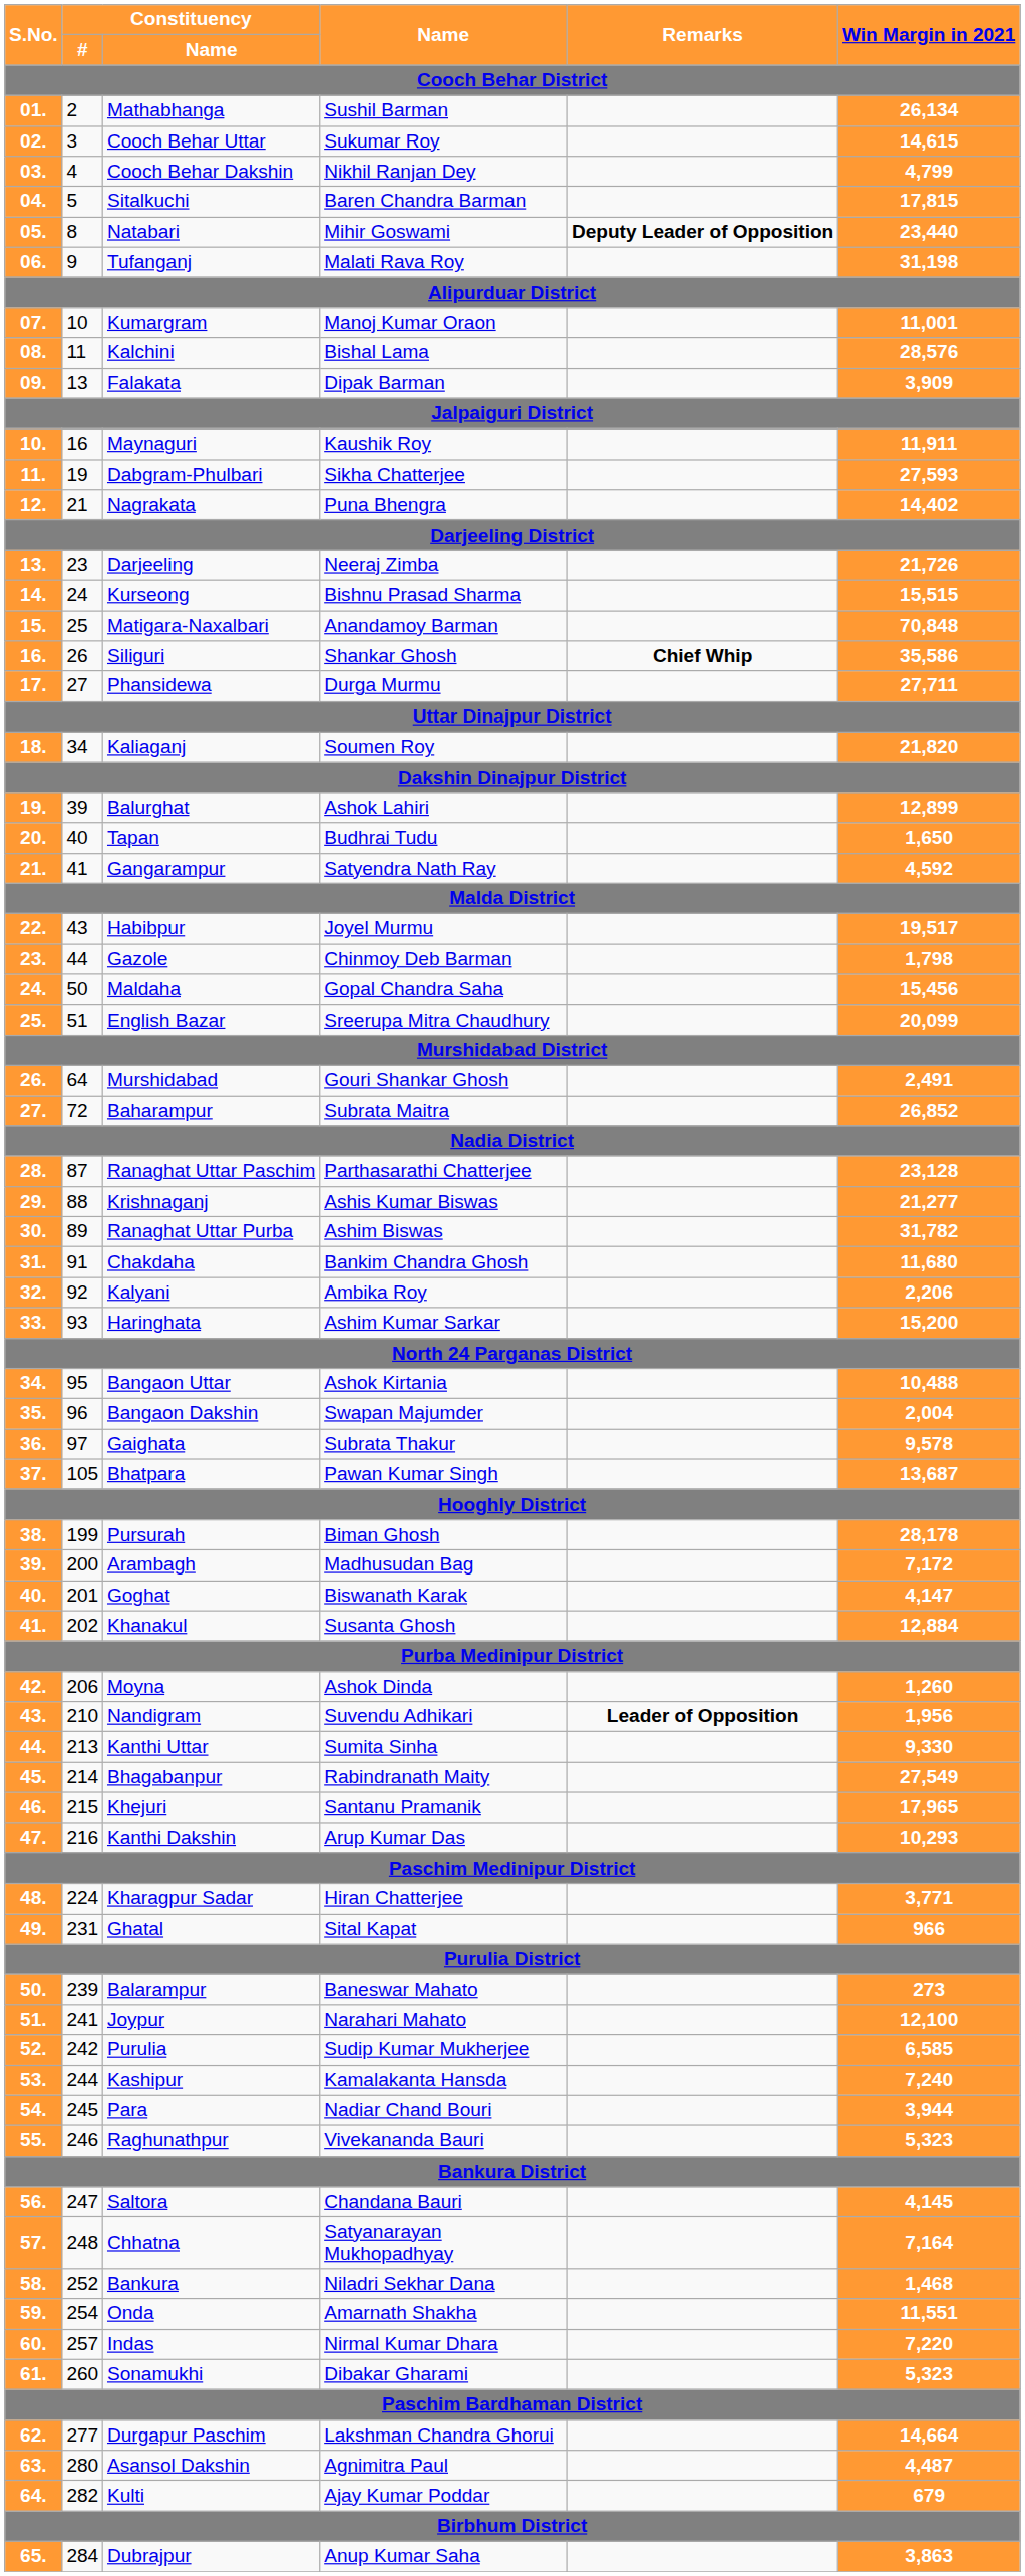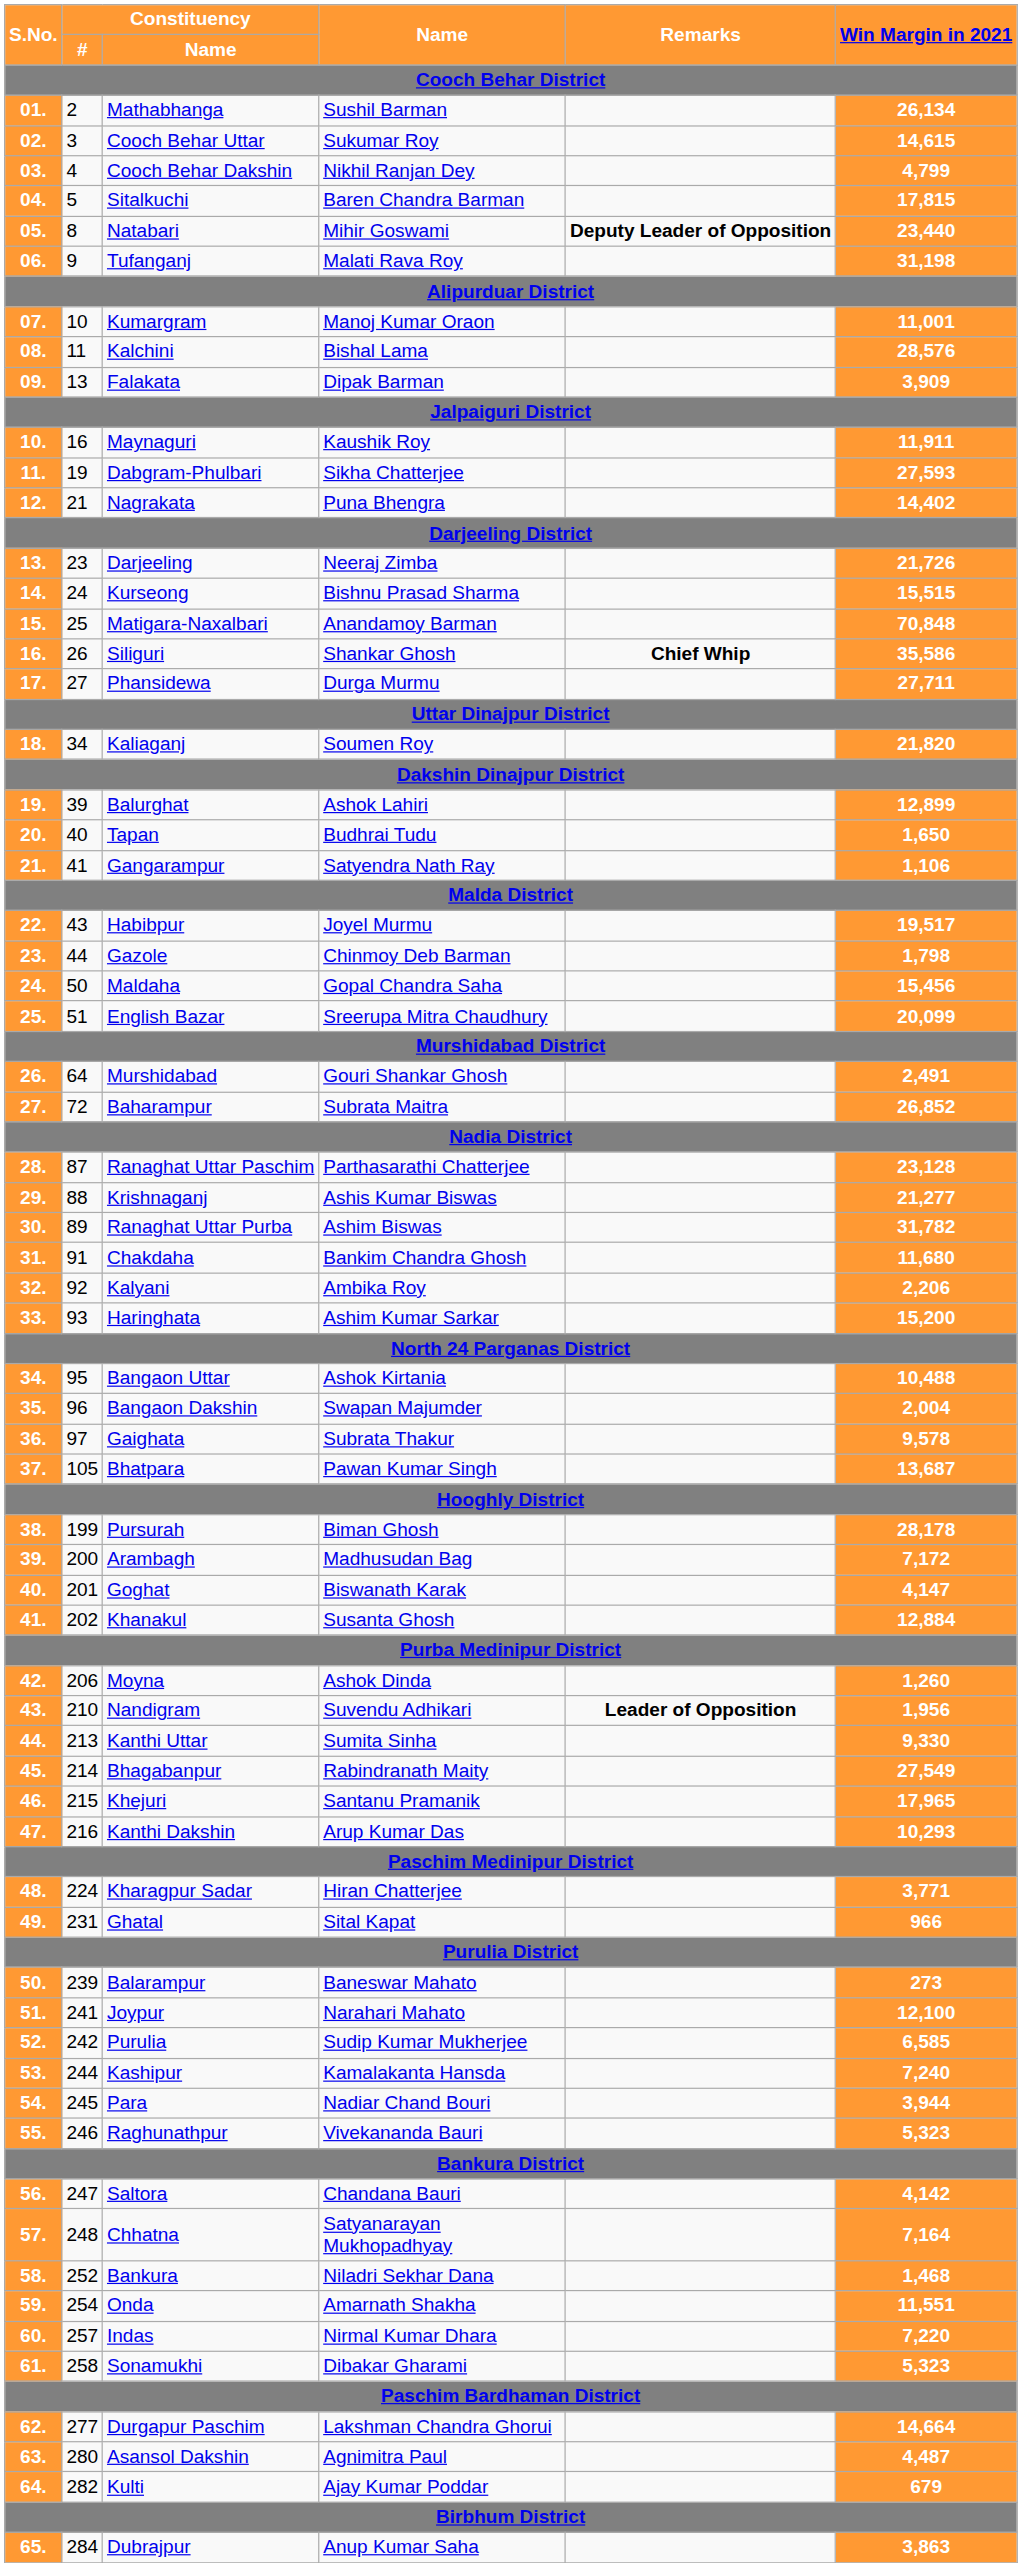Gangarampur | Win Margin in 2021: 4,592 -> 1,106
Saltora | Win Margin in 2021: 4,145 -> 4,142
Sonamukhi | Constituency / #: 260 -> 258
